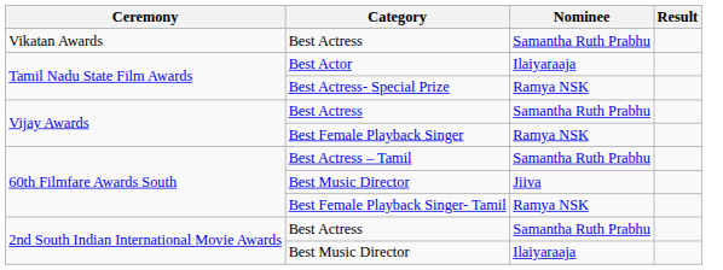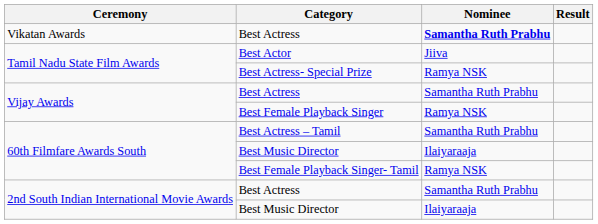Vikatan Awards / Best Actress | Nominee: normal -> bold
Best Actor | Nominee: Ilaiyaraaja -> Jiiva
60th Filmfare Awards South / Best Music Director | Nominee: Jiiva -> Ilaiyaraaja
